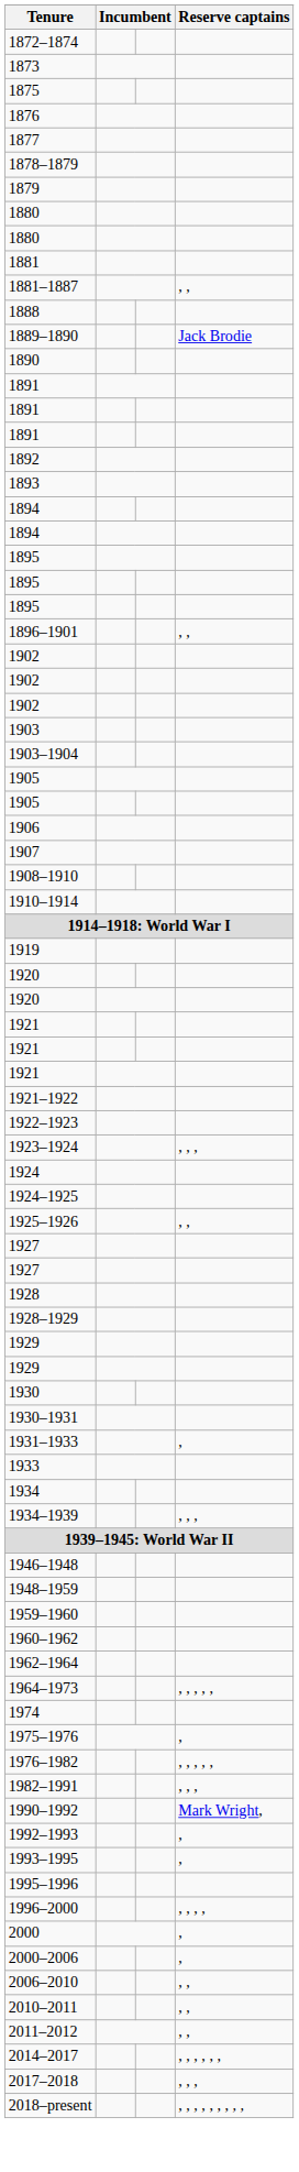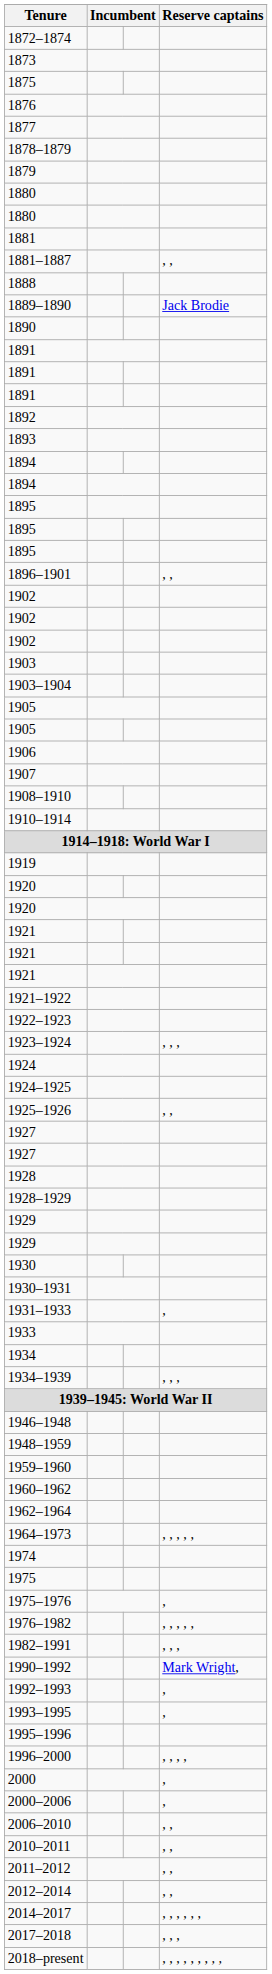+ row: 1975
+ row: 2012–2014 | , ,
